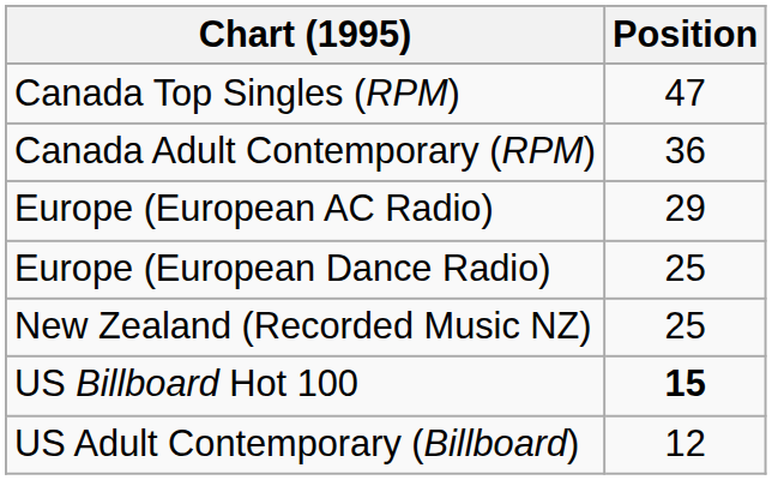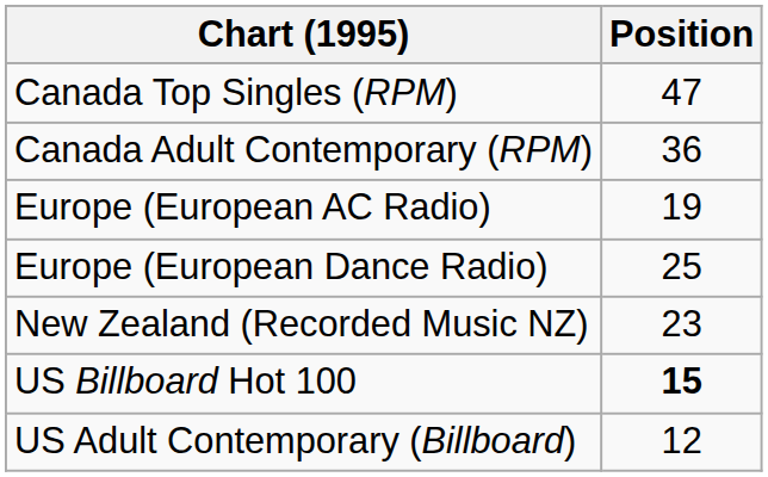Europe (European AC Radio) | Position: 29 -> 19
New Zealand (Recorded Music NZ) | Position: 25 -> 23
